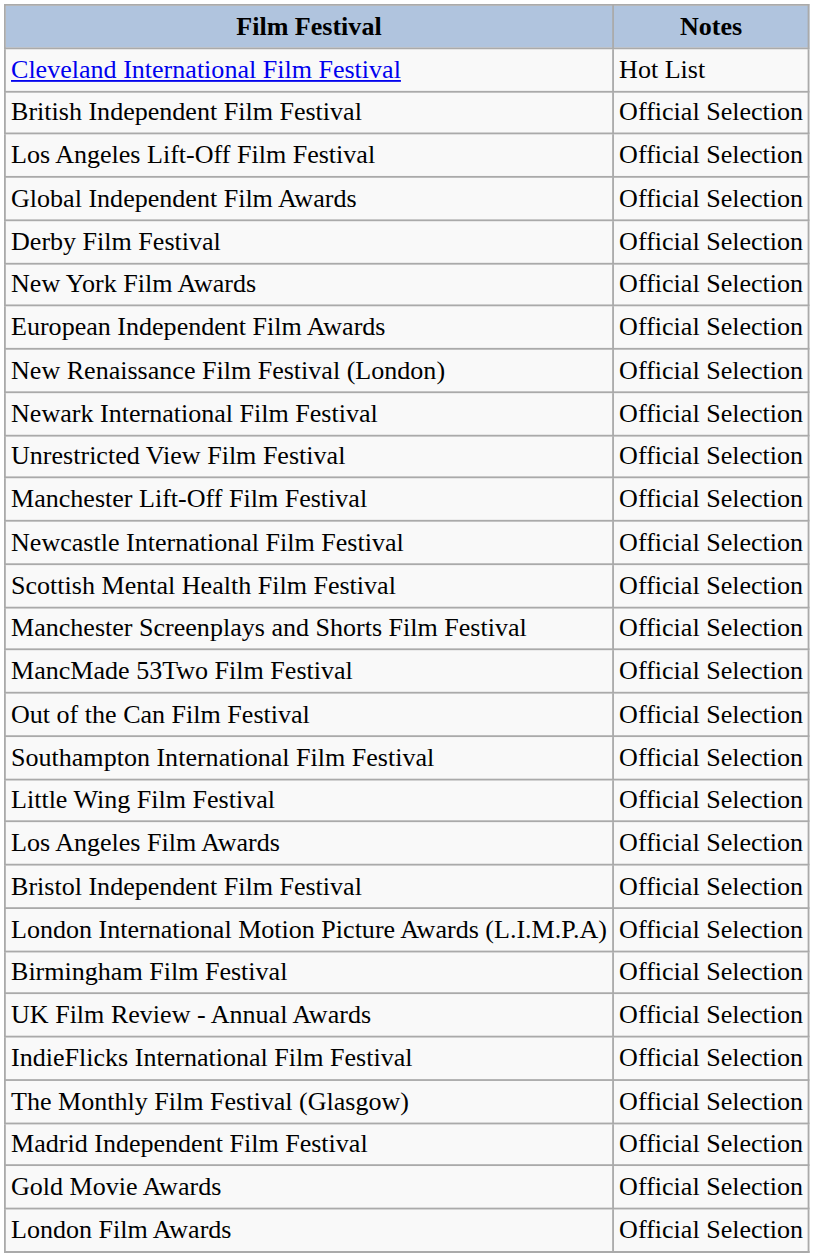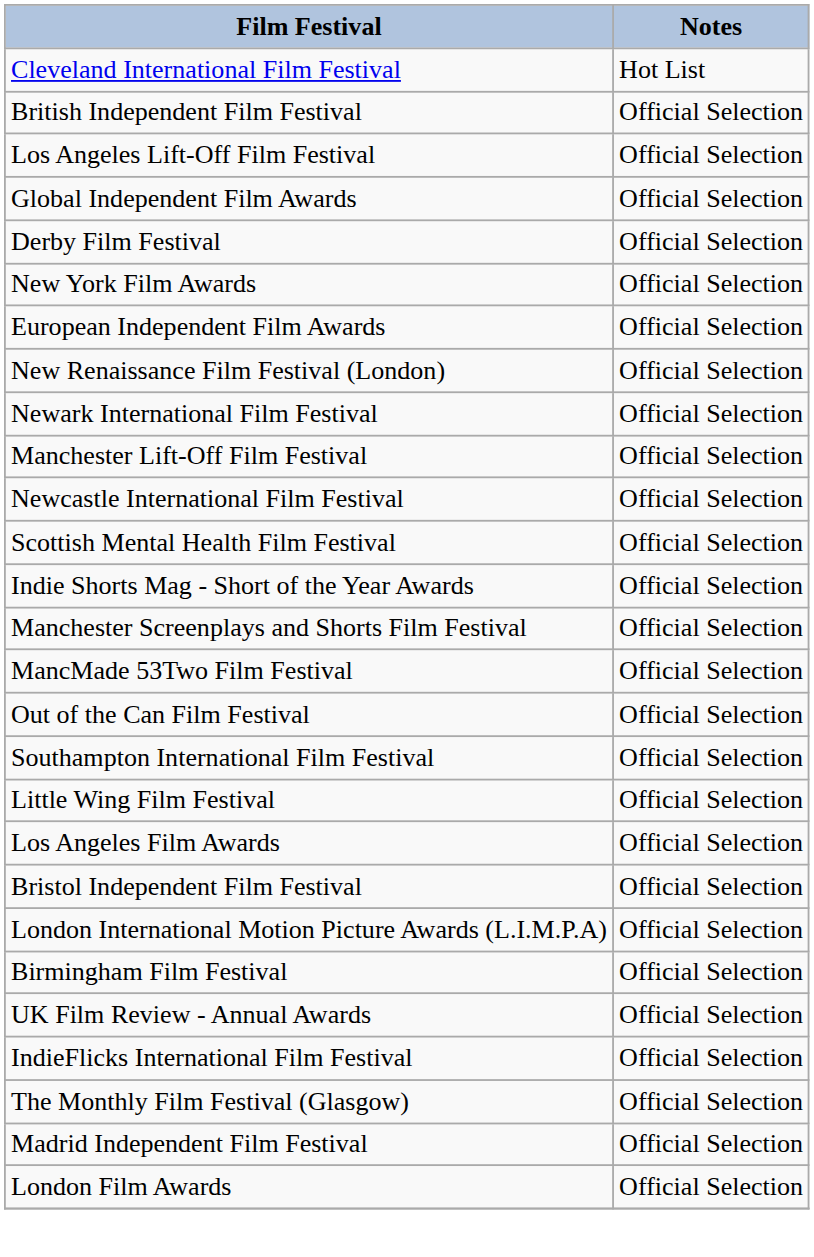- row: Unrestricted View Film Festival | Official Selection
+ row: Indie Shorts Mag - Short of the Year Awards | Official Selection
- row: Gold Movie Awards | Official Selection
